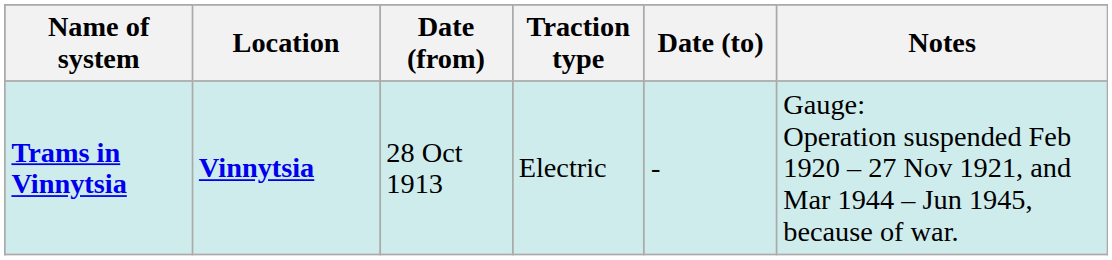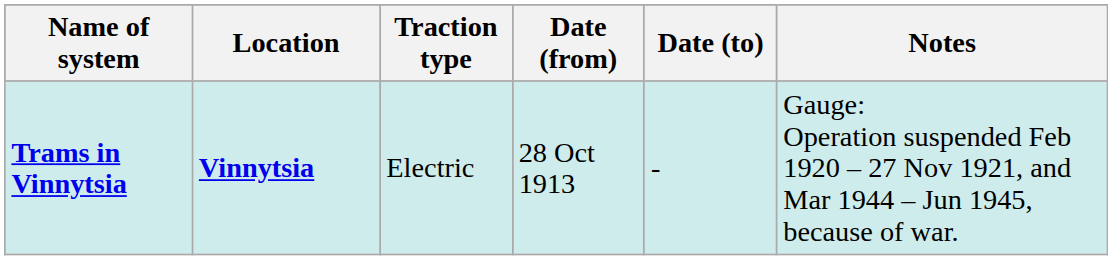columns swapped: Traction type <-> Date (from)
